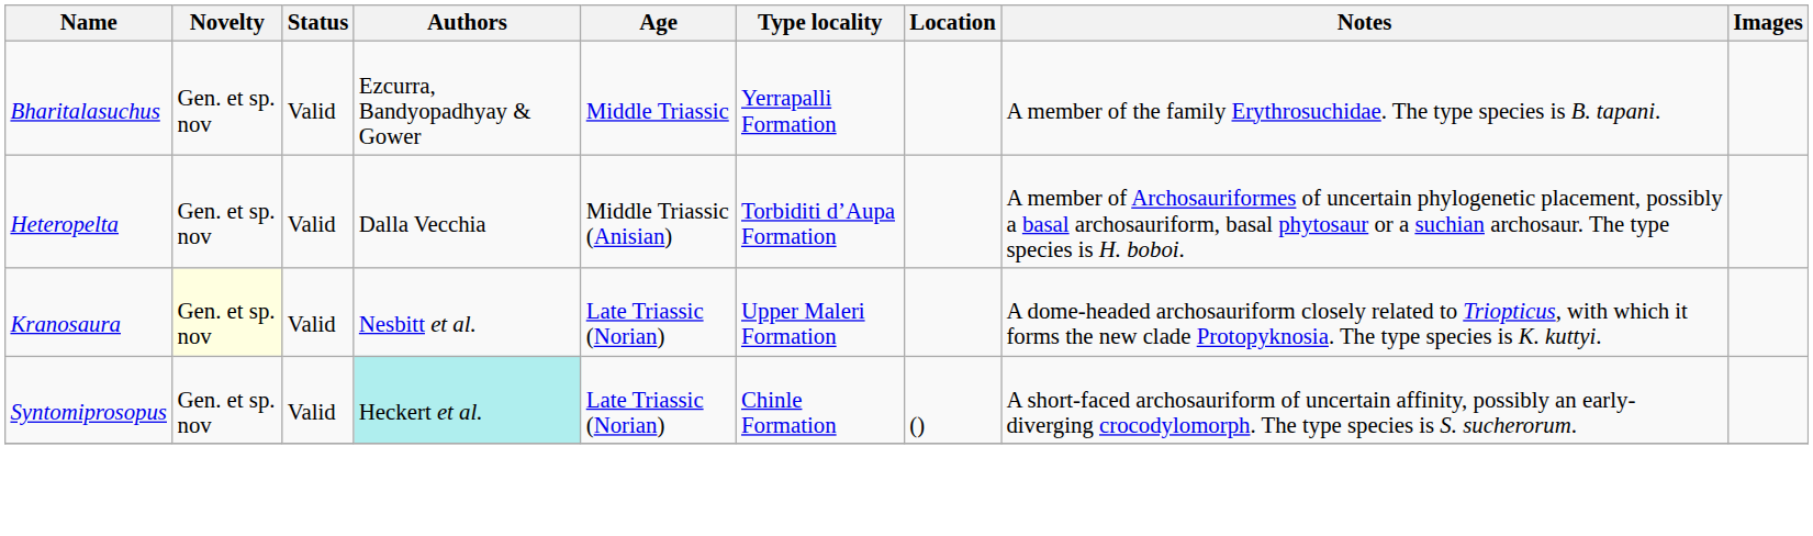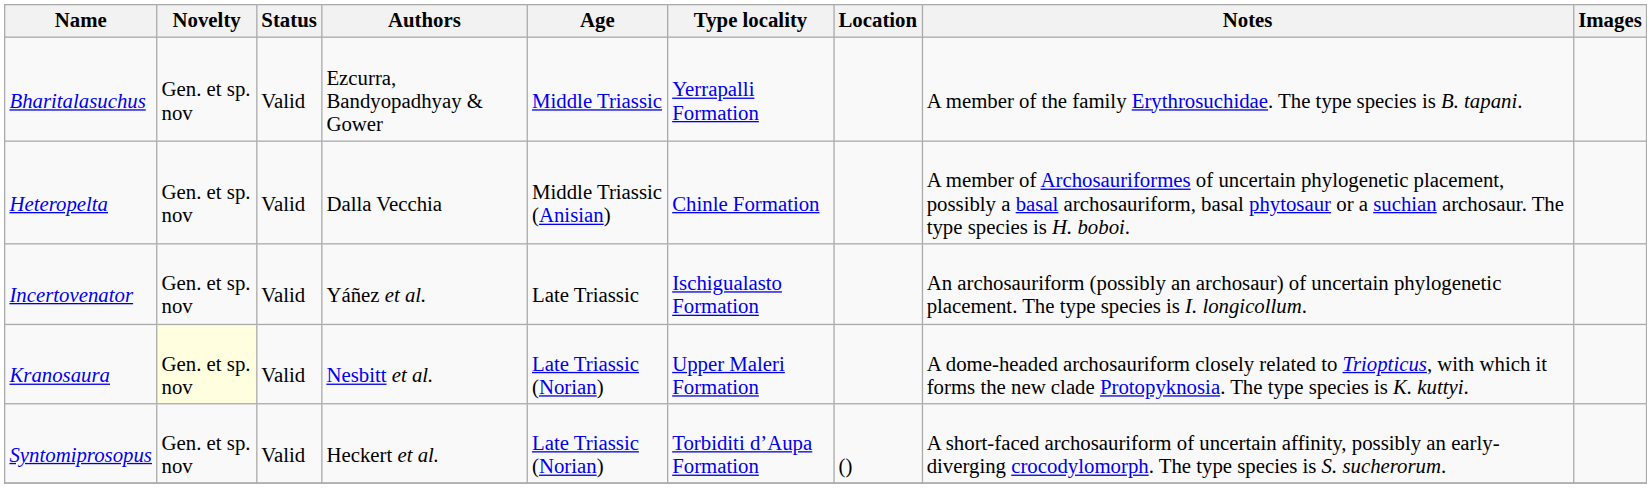Heteropelta | Type locality: Torbiditi d’Aupa Formation -> Chinle Formation
+ row: Incertovenator | Gen. et sp. nov | Valid | Yáñez et al. | Late Triassic | Ischigualasto Formation | An archosauriform (possibly an archosaur) of uncertain phylogenetic placement. The type species is I. longicollum.
Syntomiprosopus | Authors: paleturquoise background -> no background
Syntomiprosopus | Type locality: Chinle Formation -> Torbiditi d’Aupa Formation
